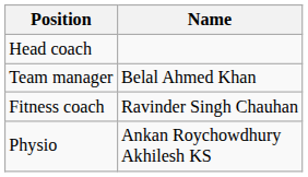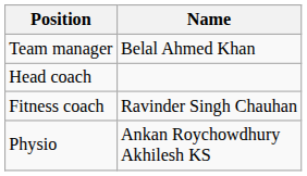rows swapped: Head coach <-> Team manager
